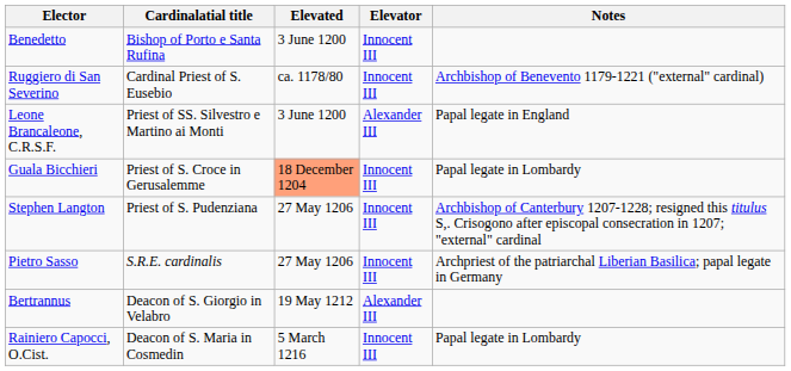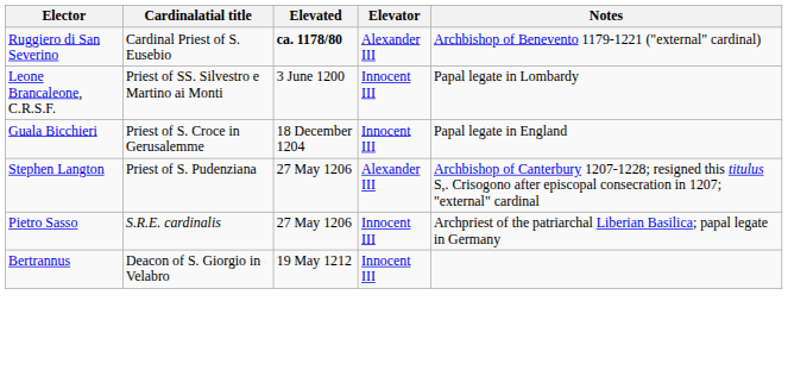- row: Benedetto | Bishop of Porto e Santa Rufina | 3 June 1200 | Innocent III
Ruggiero di San Severino | Elevated: normal -> bold
Ruggiero di San Severino | Elevator: Innocent III -> Alexander III
Leone Brancaleone, C.R.S.F. | Elevator: Alexander III -> Innocent III
Leone Brancaleone, C.R.S.F. | Notes: Papal legate in England -> Papal legate in Lombardy
Guala Bicchieri | Elevated: lightsalmon background -> no background
Guala Bicchieri | Notes: Papal legate in Lombardy -> Papal legate in England
Stephen Langton | Elevator: Innocent III -> Alexander III
Bertrannus | Elevator: Alexander III -> Innocent III
- row: Rainiero Capocci, O.Cist. | Deacon of S. Maria in Cosmedin | 5 March 1216 | Innocent III | Papal legate in Lombardy
